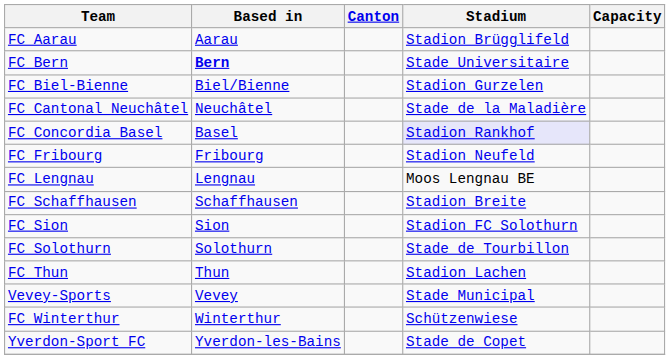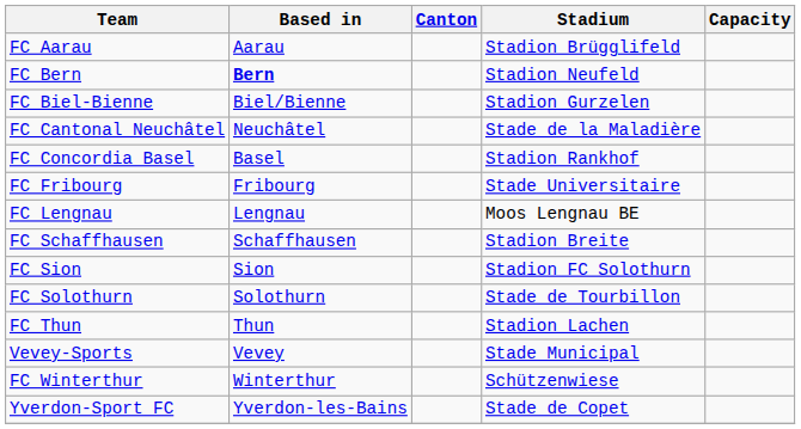FC Bern | Stadium: Stade Universitaire -> Stadion Neufeld
FC Concordia Basel | Stadium: lavender background -> no background
FC Fribourg | Stadium: Stadion Neufeld -> Stade Universitaire
